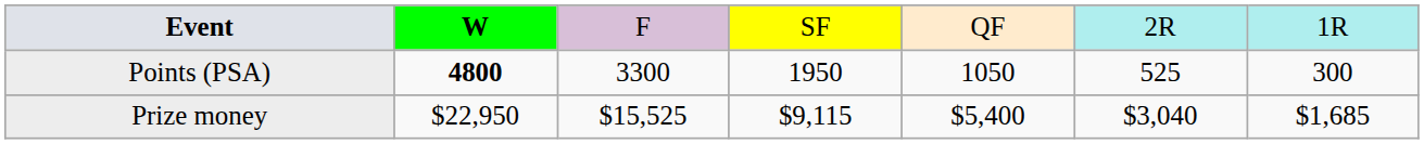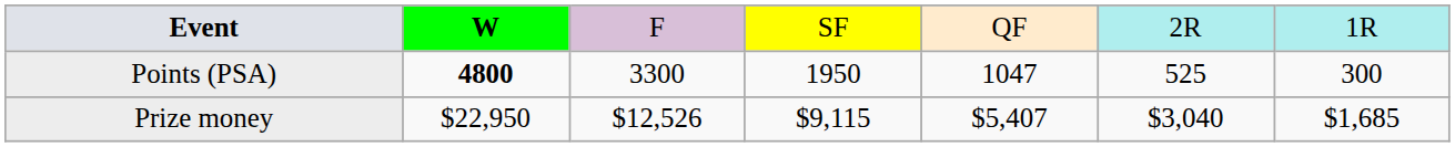Points (PSA) | column 5: 1050 -> 1047
Prize money | column 3: $15,525 -> $12,526
Prize money | column 5: $5,400 -> $5,407
